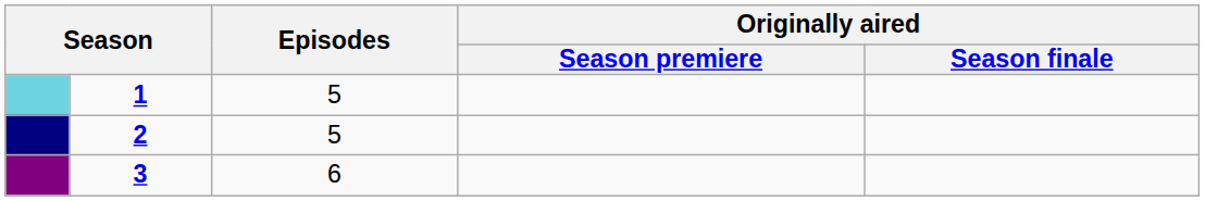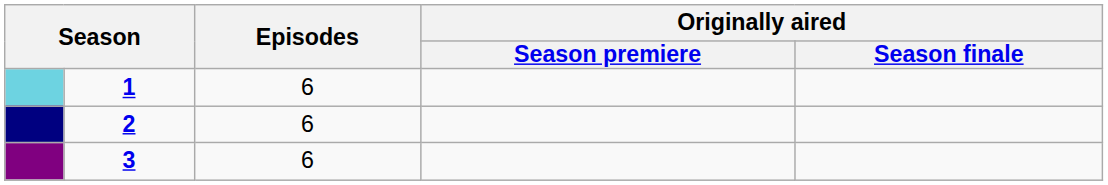1 | Episodes: 5 -> 6
2 | Episodes: 5 -> 6
